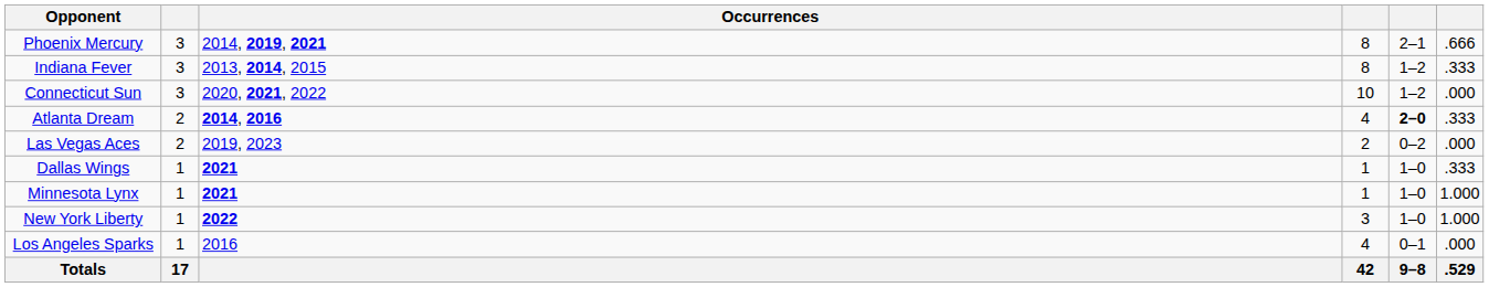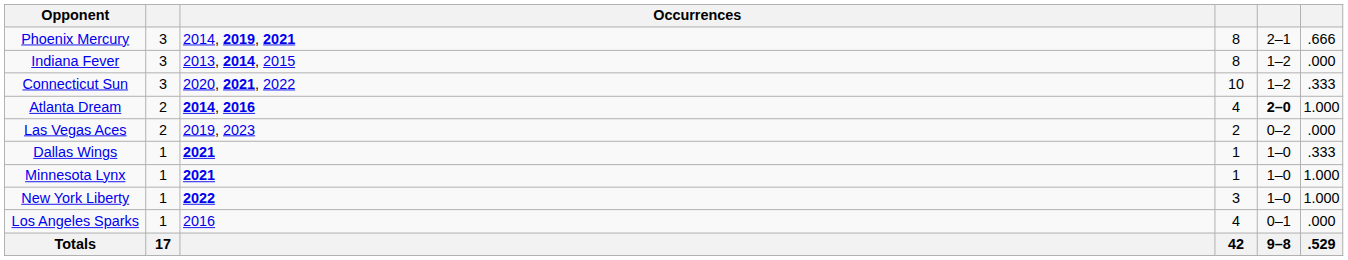Indiana Fever | column 6: .333 -> .000
Connecticut Sun | column 6: .000 -> .333
Atlanta Dream | column 6: .333 -> 1.000
